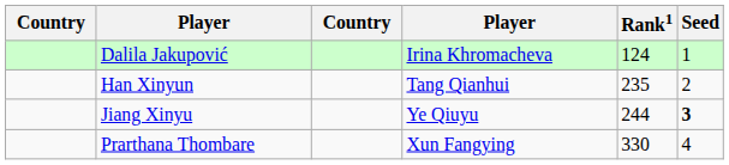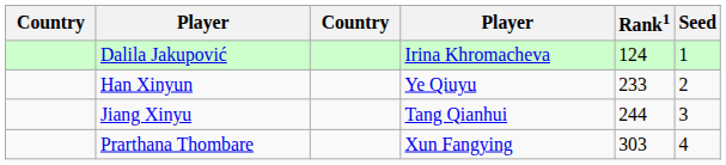Han Xinyun | column 4: Tang Qianhui -> Ye Qiuyu
Han Xinyun | Rank1: 235 -> 233
Jiang Xinyu | column 4: Ye Qiuyu -> Tang Qianhui
Jiang Xinyu | Seed: bold -> normal
Prarthana Thombare | Rank1: 330 -> 303
